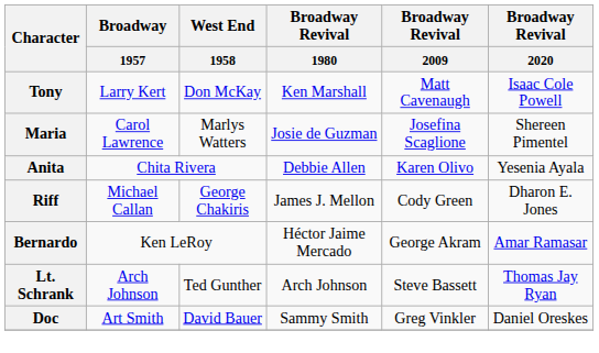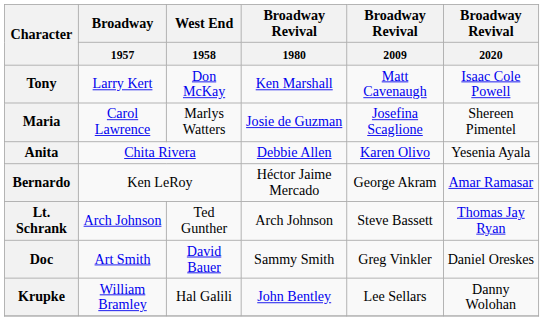- row: Riff | Michael Callan | George Chakiris | James J. Mellon | Cody Green | Dharon E. Jones
+ row: Krupke | William Bramley | Hal Galili | John Bentley | Lee Sellars | Danny Wolohan
